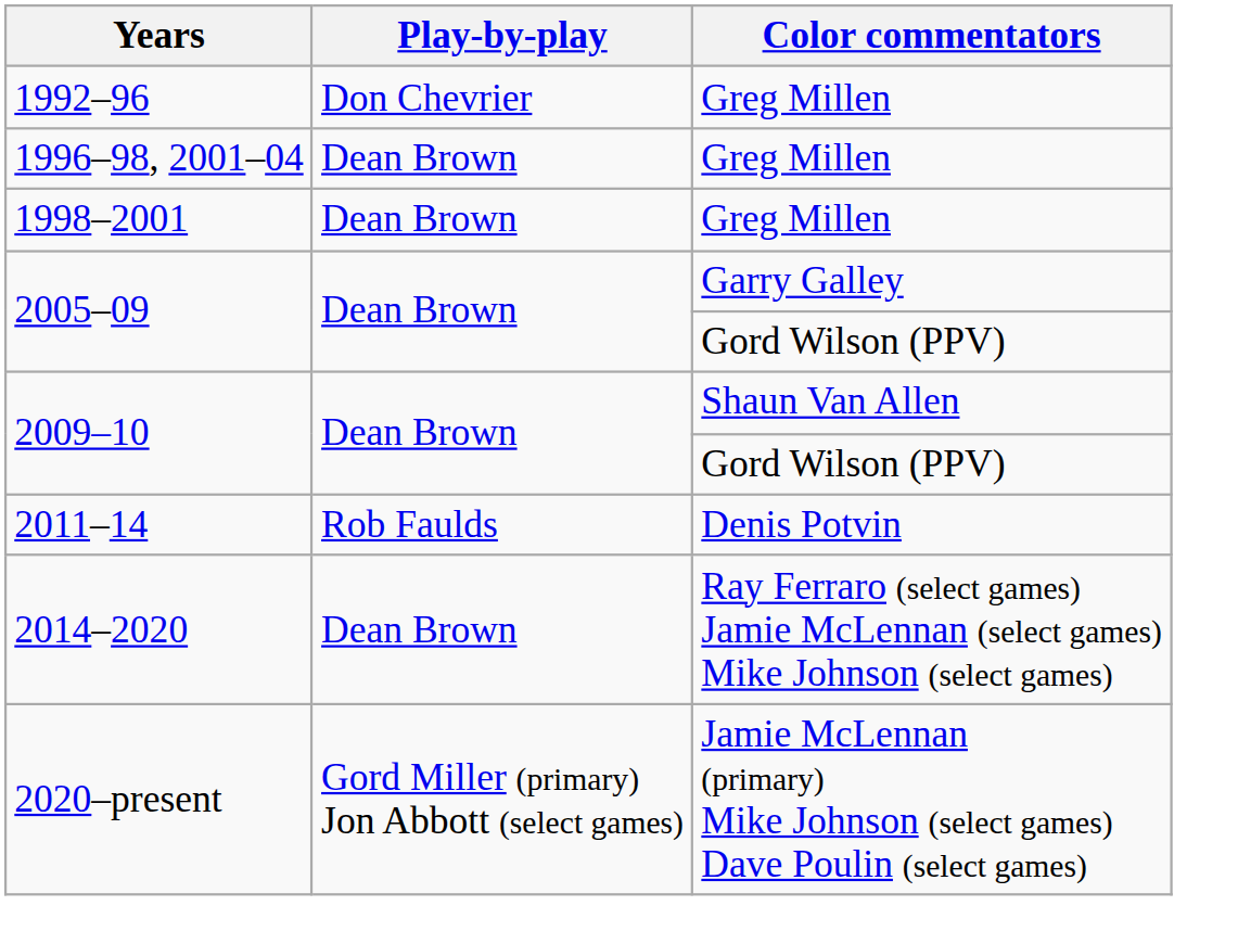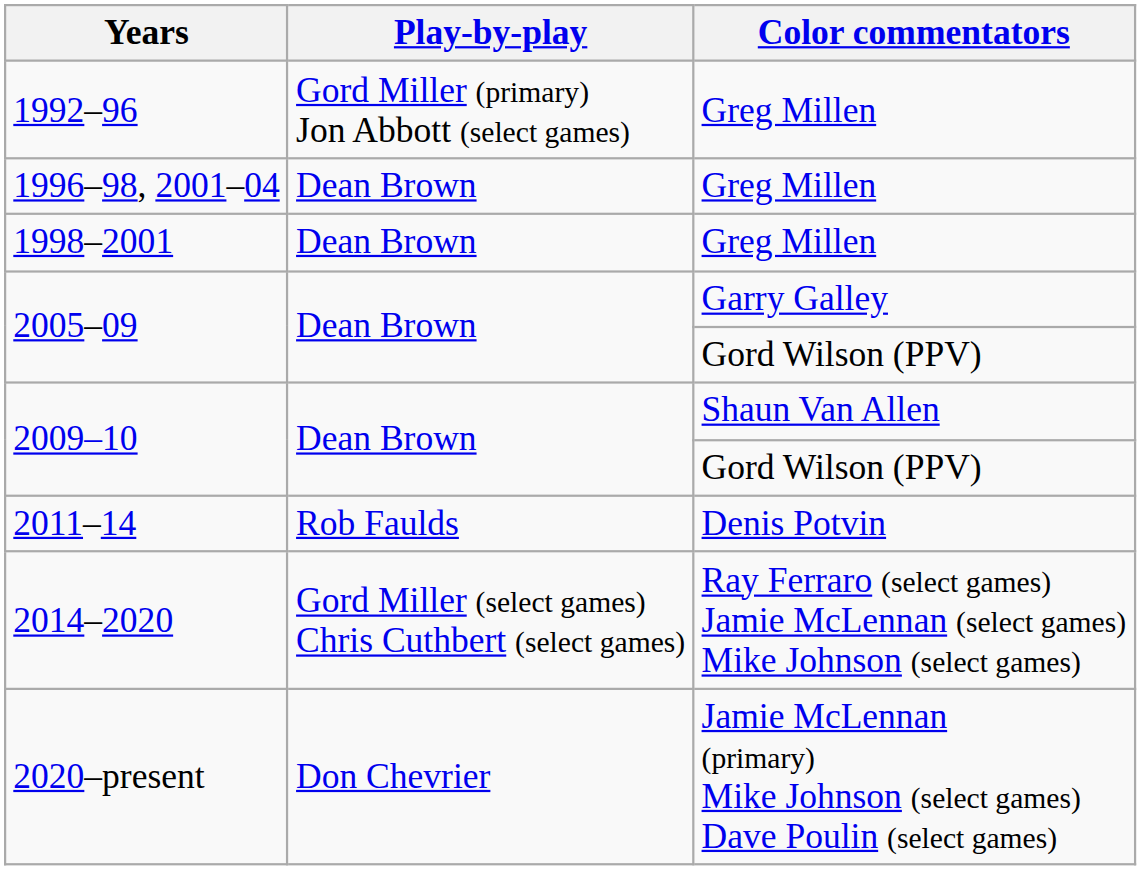1992–96 | Play-by-play: Don Chevrier -> Gord Miller (primary) Jon Abbott (select games)
2014–2020 | Play-by-play: Dean Brown -> Gord Miller (select games) Chris Cuthbert (select games)
2020–present | Play-by-play: Gord Miller (primary) Jon Abbott (select games) -> Don Chevrier
